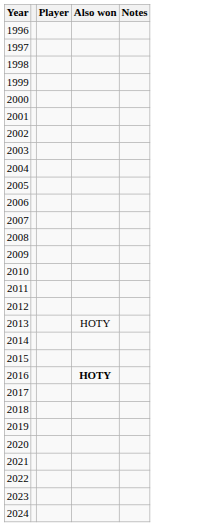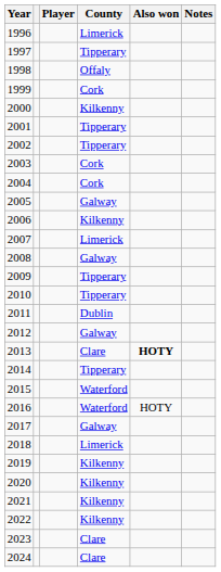+ column: County | Limerick | Tipperary | Offaly | Cork | Kilkenny | Tipperary | Tipperary | Cork | Cork | Galway | Kilkenny | Limerick | Galway | Tipperary | Tipperary | Dublin | Galway | Clare | Tipperary | Waterford | Waterford | Galway | Limerick | Kilkenny | Kilkenny | Kilkenny | Kilkenny | Clare | Clare
2013 | Also won: normal -> bold
2016 | Also won: bold -> normal
